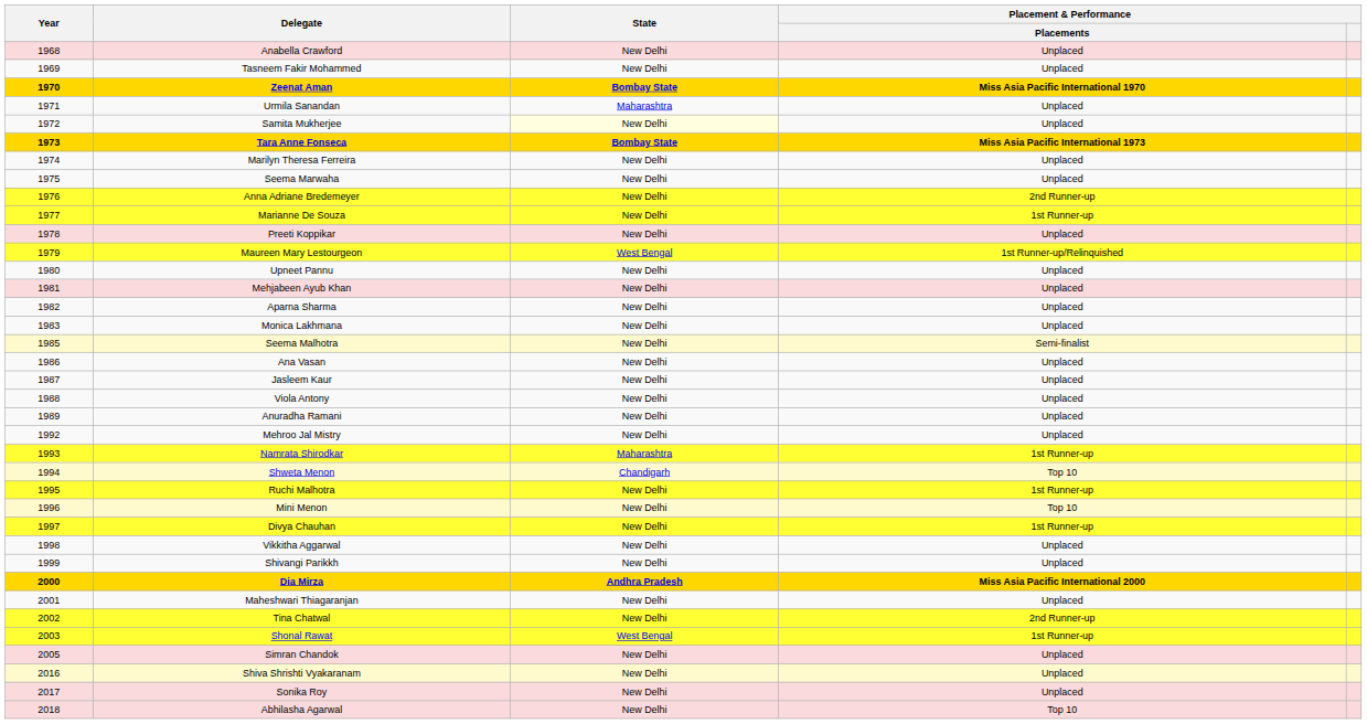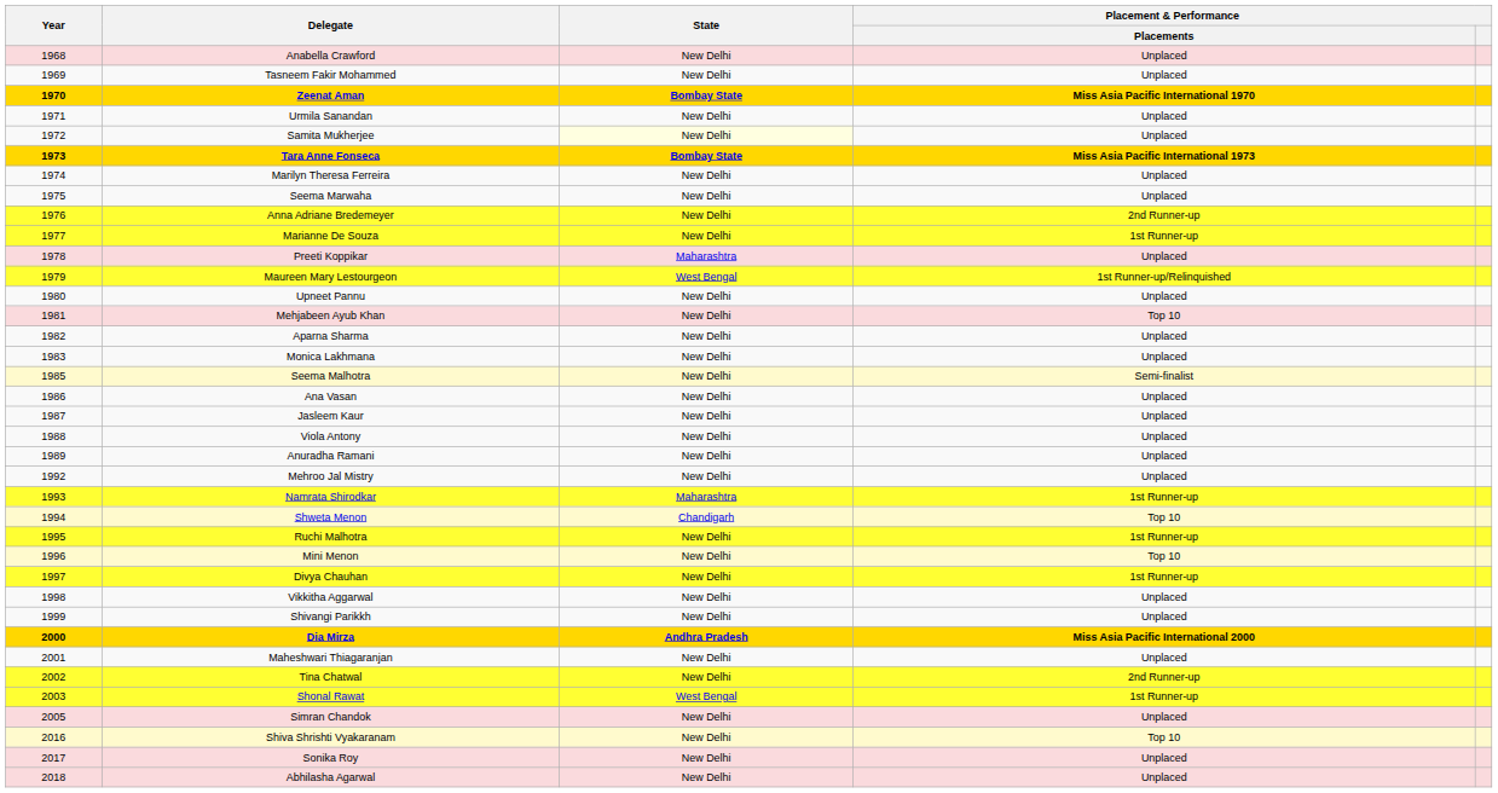Urmila Sanandan | State: Maharashtra -> New Delhi
Preeti Koppikar | State: New Delhi -> Maharashtra
Mehjabeen Ayub Khan | Placement & Performance / Placements: Unplaced -> Top 10
Shiva Shrishti Vyakaranam | Placement & Performance / Placements: Unplaced -> Top 10
Abhilasha Agarwal | Placement & Performance / Placements: Top 10 -> Unplaced
